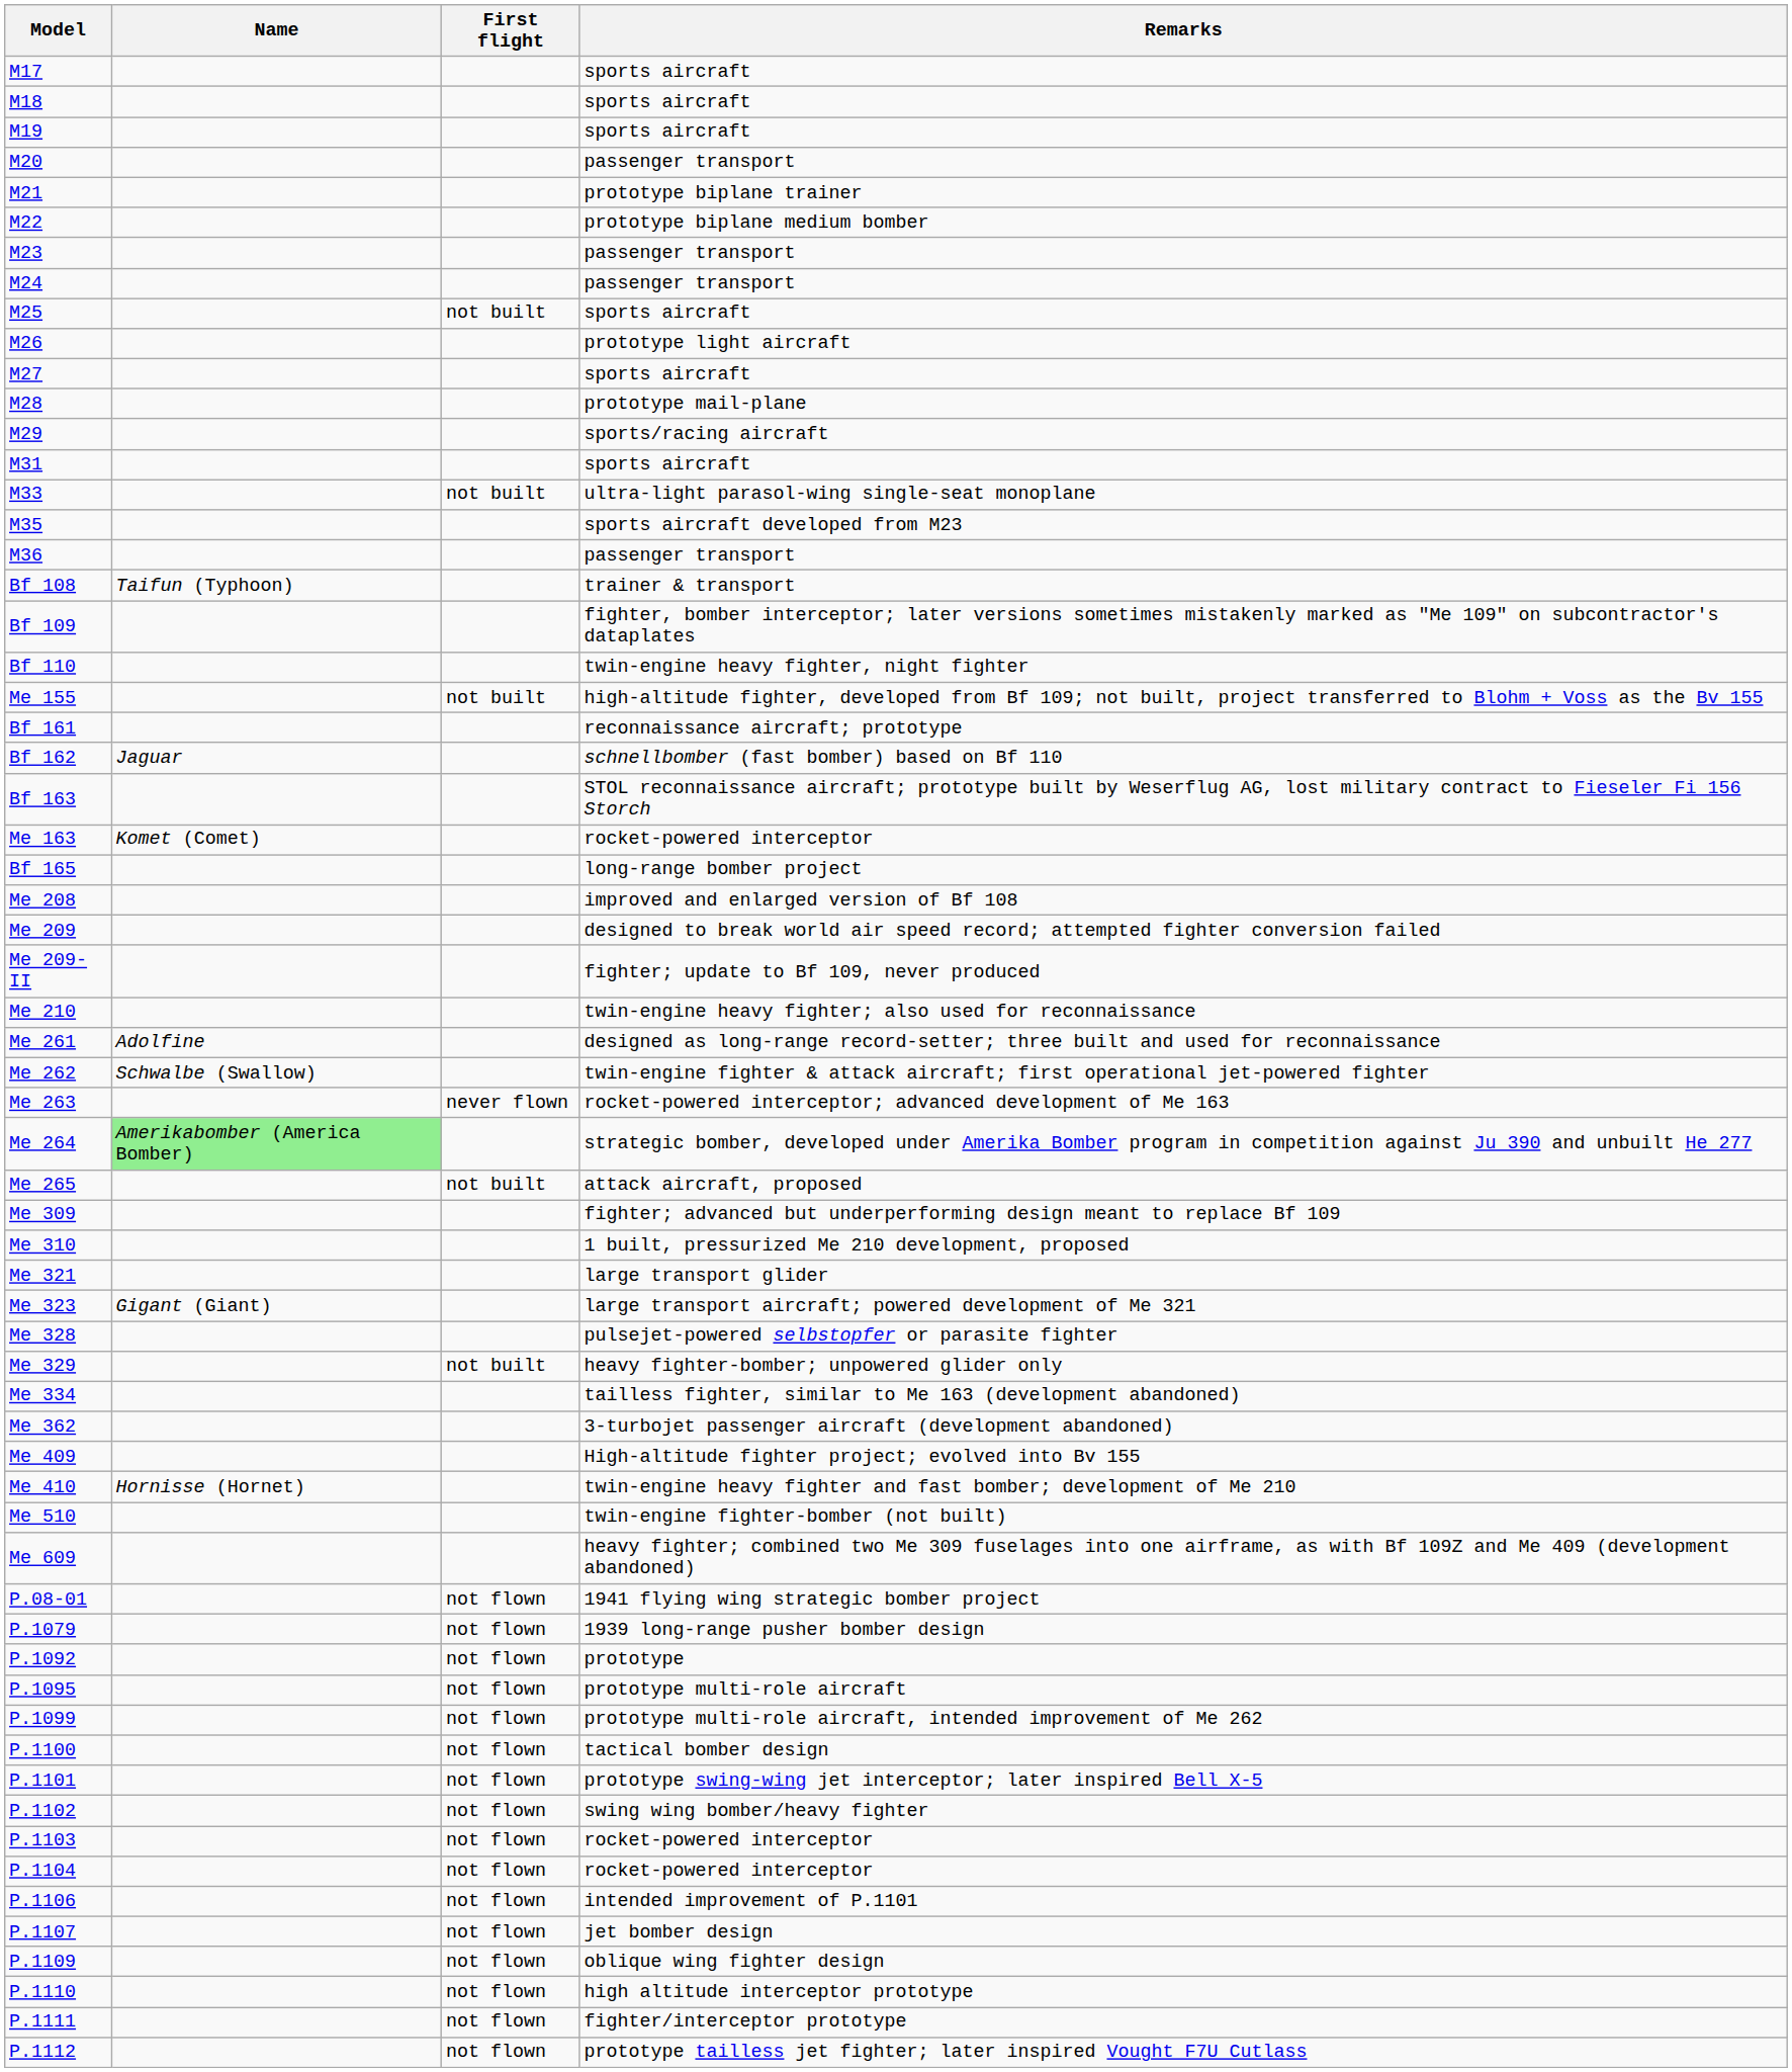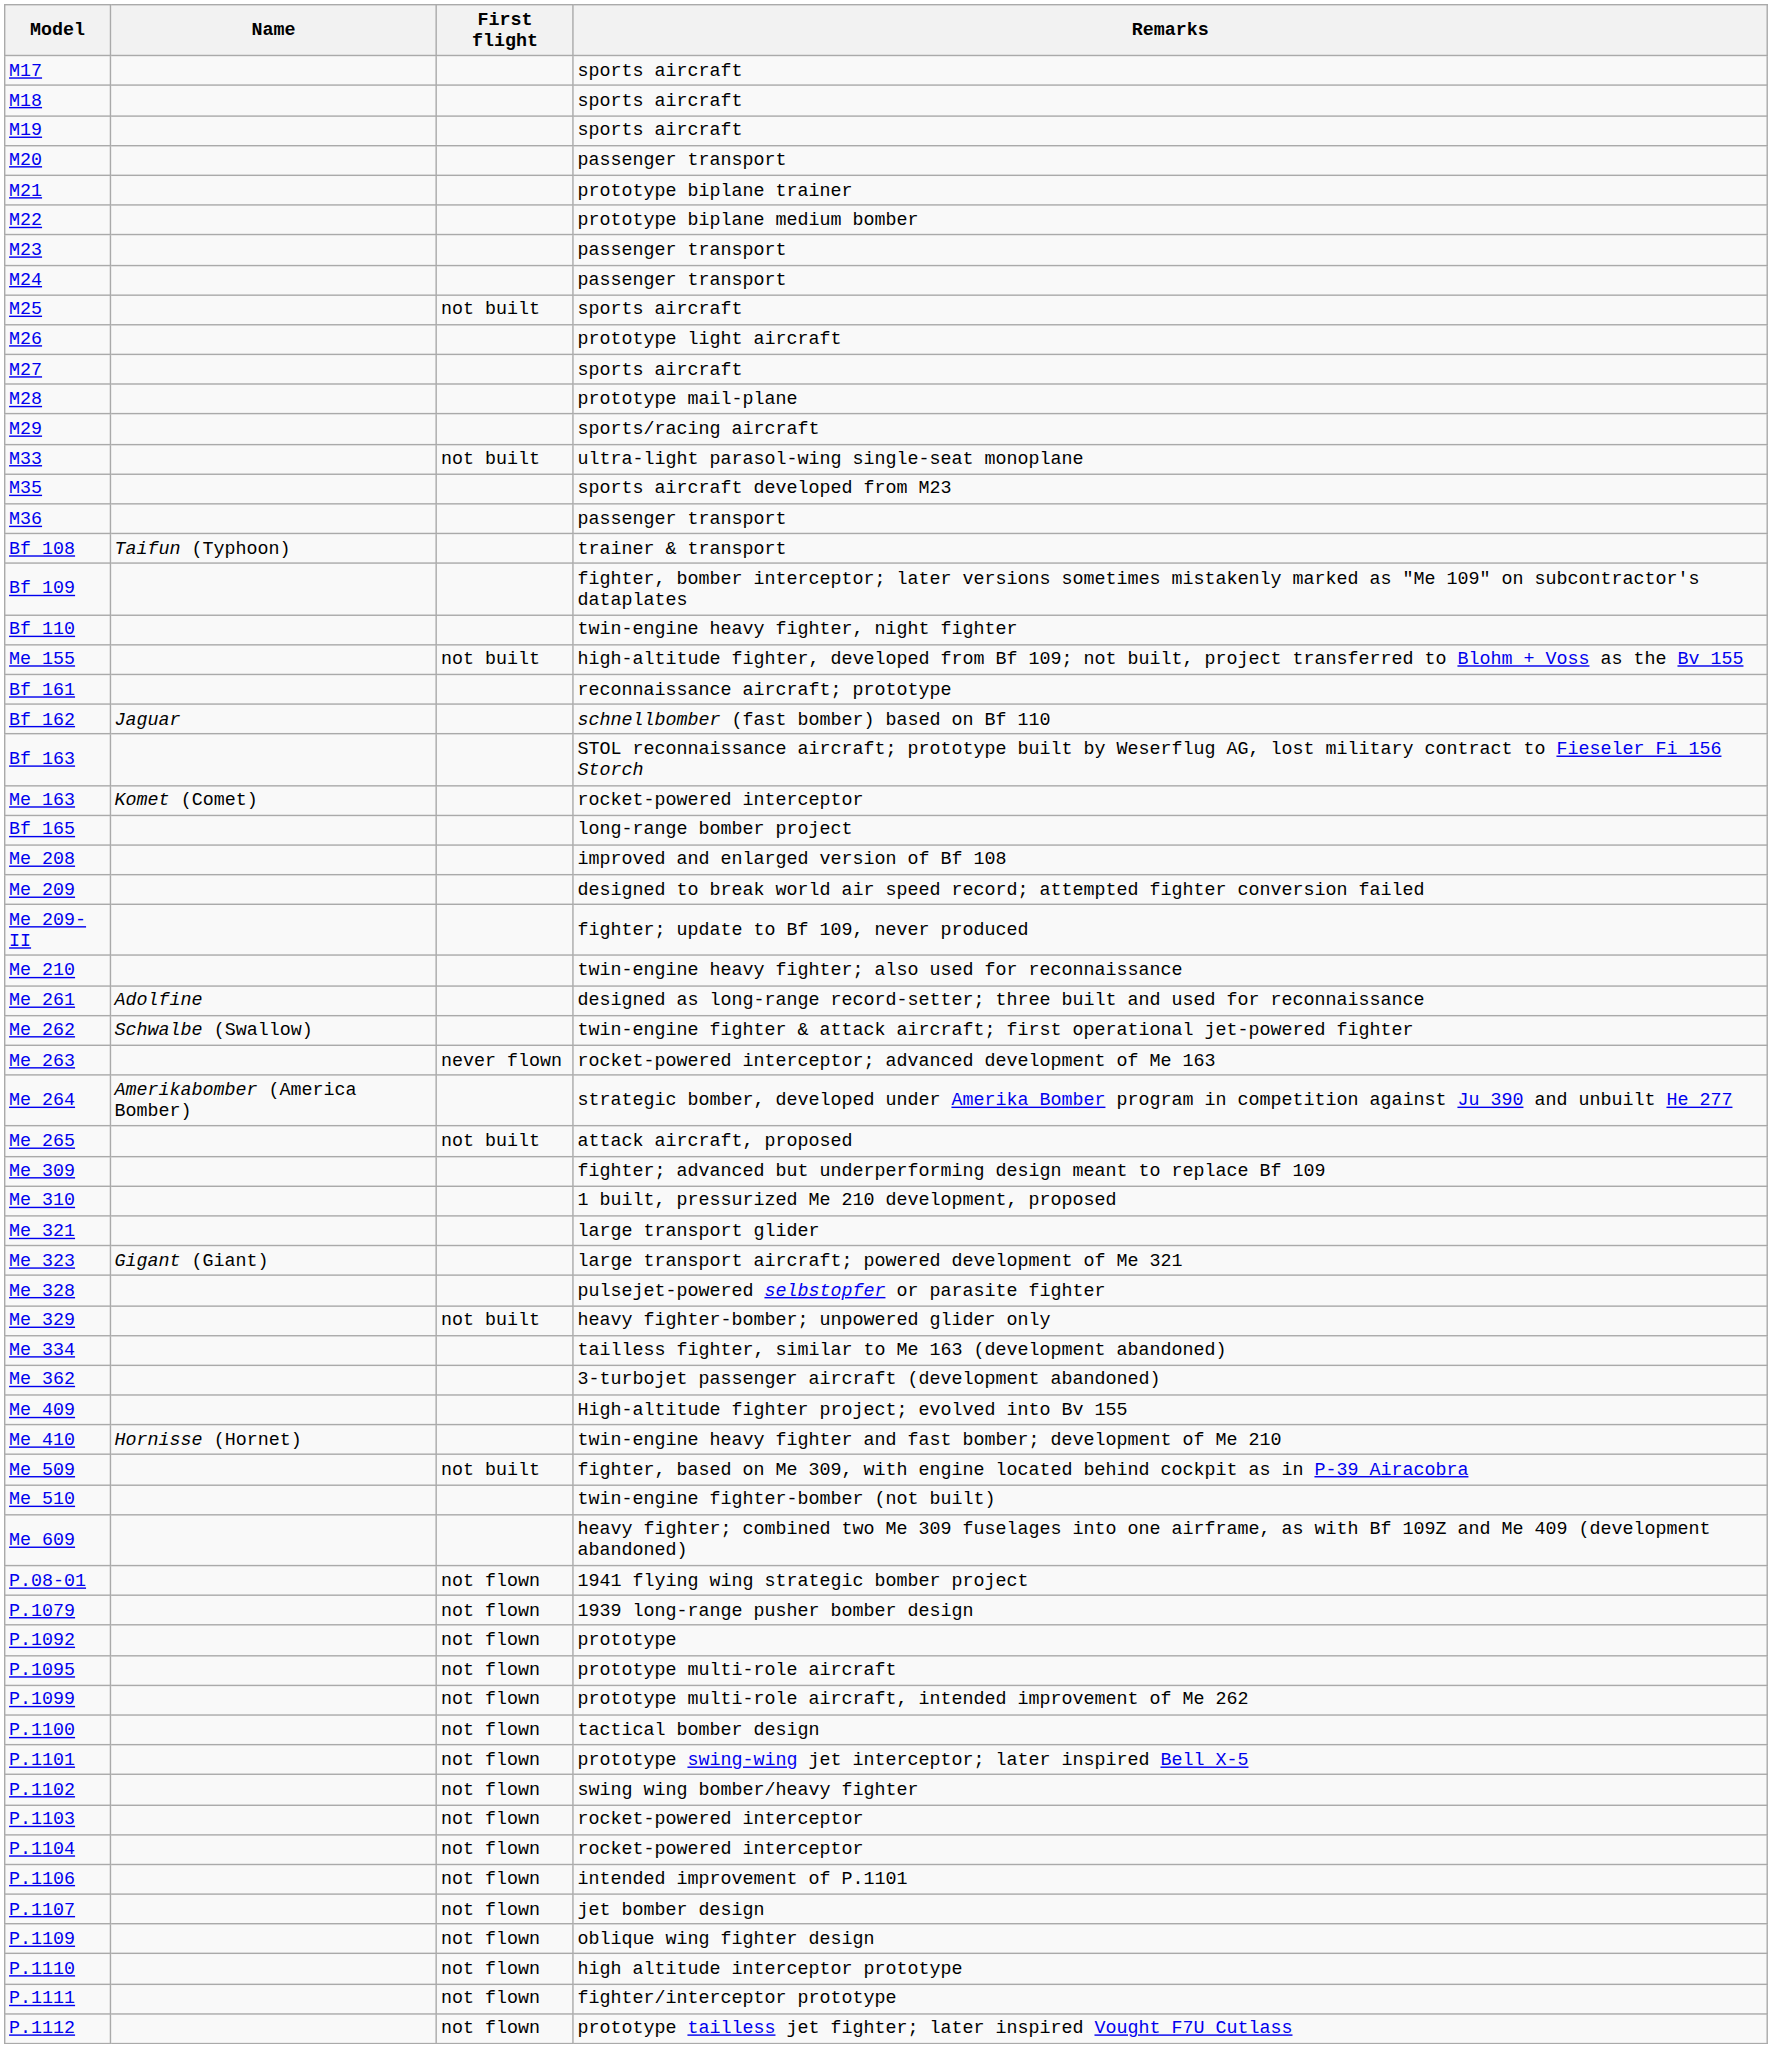- row: M31 | sports aircraft
Me 264 | Name: lightgreen background -> no background
+ row: Me 509 | not built | fighter, based on Me 309, with engine located behind cockpit as in P-39 Airacobra
